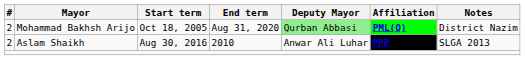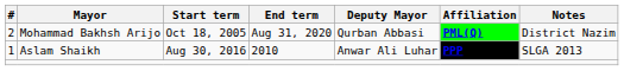Mohammad Bakhsh Arijo | Deputy Mayor: lightgreen background -> no background
Aslam Shaikh | #: 2 -> 1
